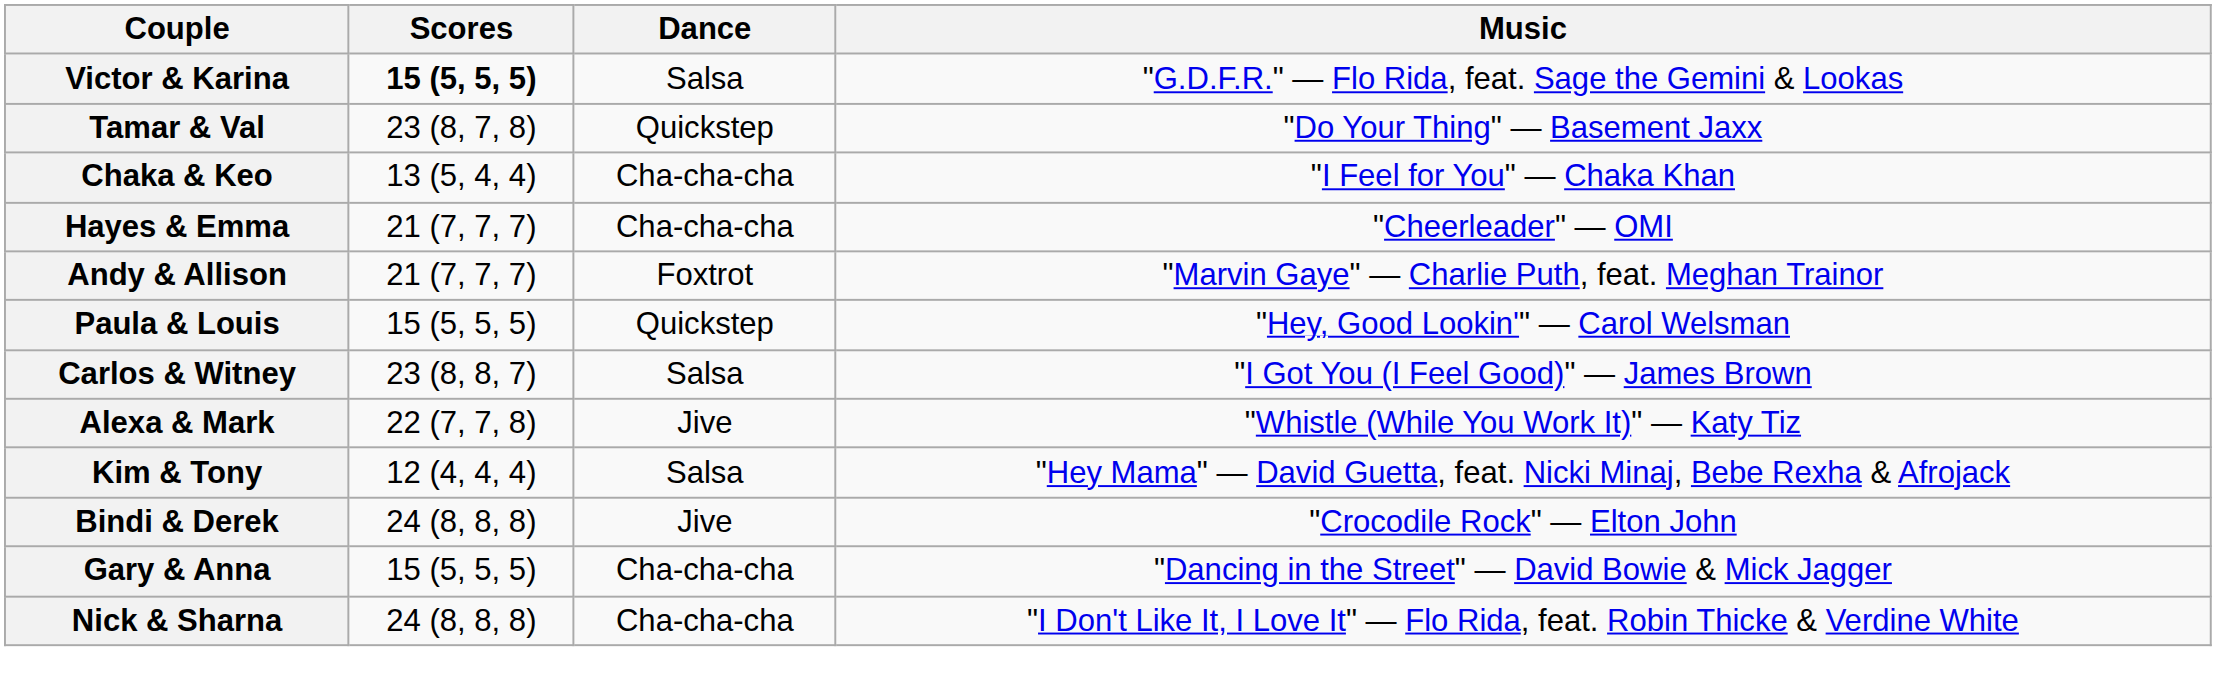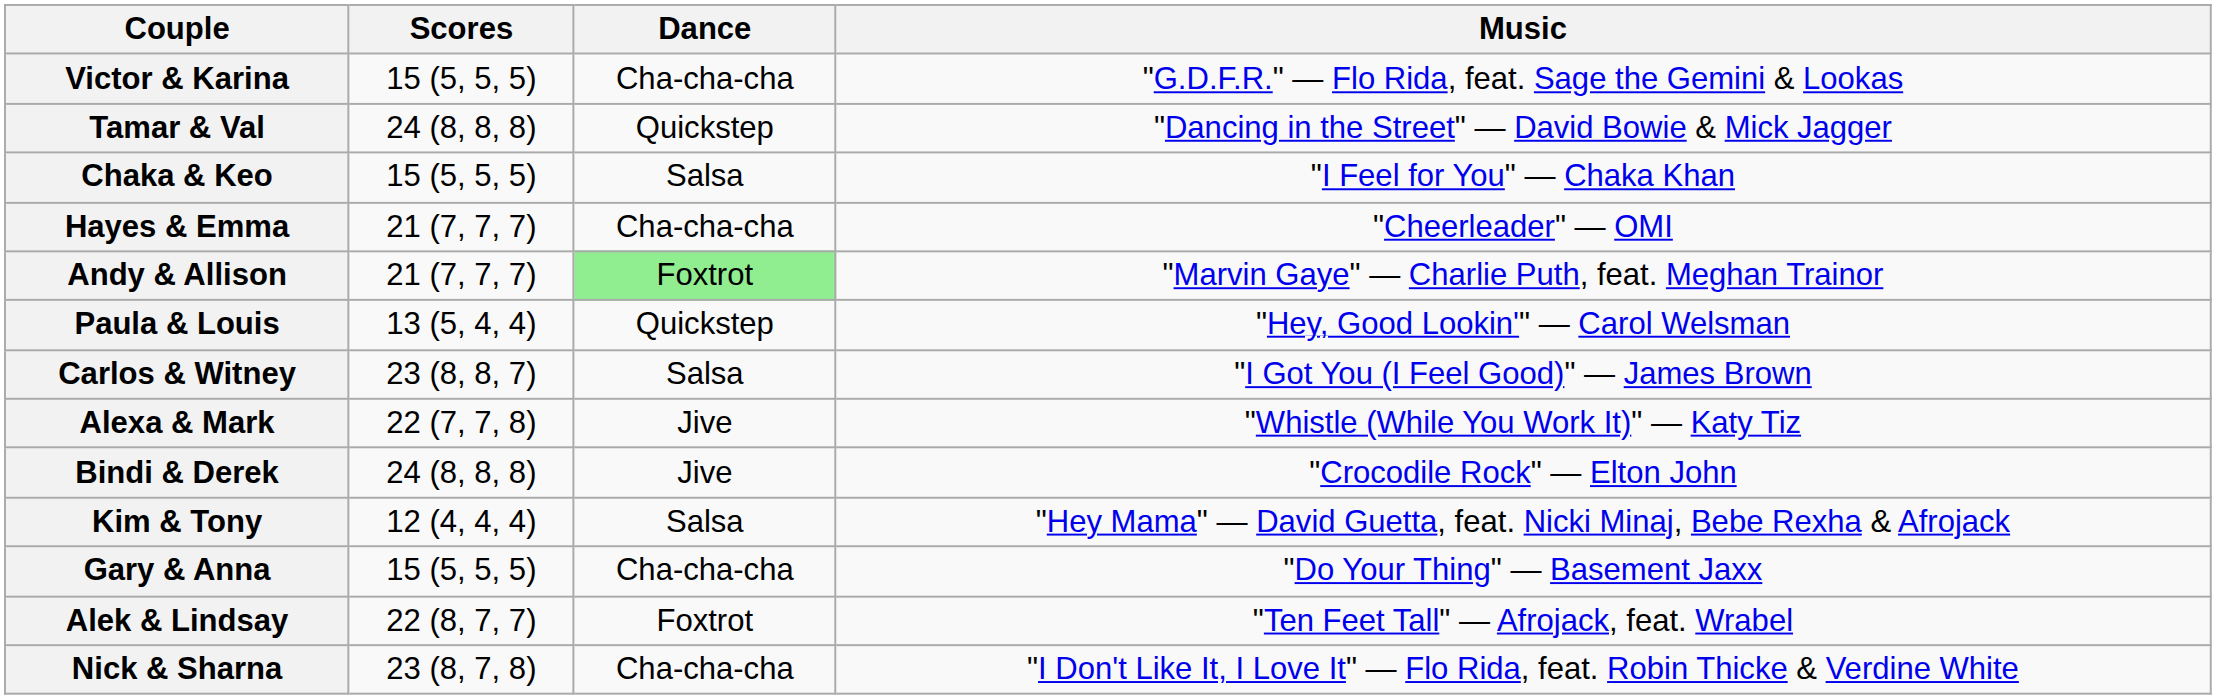Victor & Karina | Scores: bold -> normal
Victor & Karina | Dance: Salsa -> Cha-cha-cha
Tamar & Val | Scores: 23 (8, 7, 8) -> 24 (8, 8, 8)
Tamar & Val | Music: "Do Your Thing" — Basement Jaxx -> "Dancing in the Street" — David Bowie & Mick Jagger
Chaka & Keo | Scores: 13 (5, 4, 4) -> 15 (5, 5, 5)
Chaka & Keo | Dance: Cha-cha-cha -> Salsa
Andy & Allison | Dance: no background -> lightgreen background
Paula & Louis | Scores: 15 (5, 5, 5) -> 13 (5, 4, 4)
rows swapped: Kim & Tony <-> Bindi & Derek
Gary & Anna | Music: "Dancing in the Street" — David Bowie & Mick Jagger -> "Do Your Thing" — Basement Jaxx
+ row: Alek & Lindsay | 22 (8, 7, 7) | Foxtrot | "Ten Feet Tall" — Afrojack, feat. Wrabel
Nick & Sharna | Scores: 24 (8, 8, 8) -> 23 (8, 7, 8)
